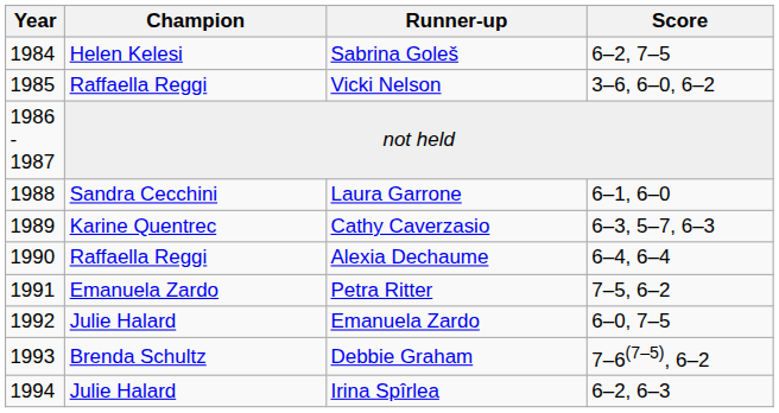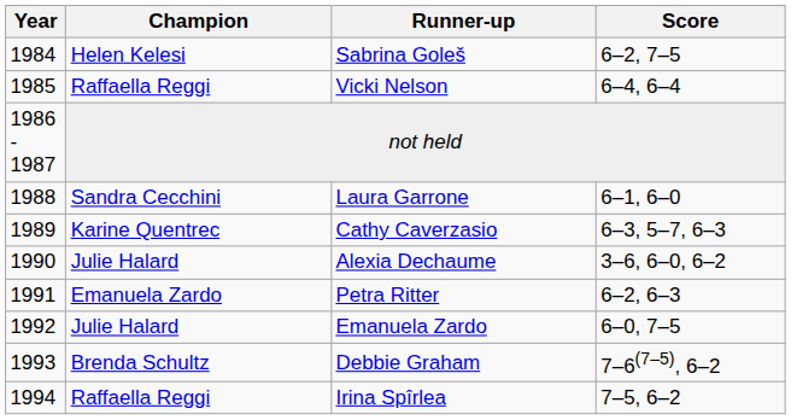Vicki Nelson | Score: 3–6, 6–0, 6–2 -> 6–4, 6–4
Alexia Dechaume | Champion: Raffaella Reggi -> Julie Halard
Alexia Dechaume | Score: 6–4, 6–4 -> 3–6, 6–0, 6–2
Petra Ritter | Score: 7–5, 6–2 -> 6–2, 6–3
Irina Spîrlea | Champion: Julie Halard -> Raffaella Reggi
Irina Spîrlea | Score: 6–2, 6–3 -> 7–5, 6–2
